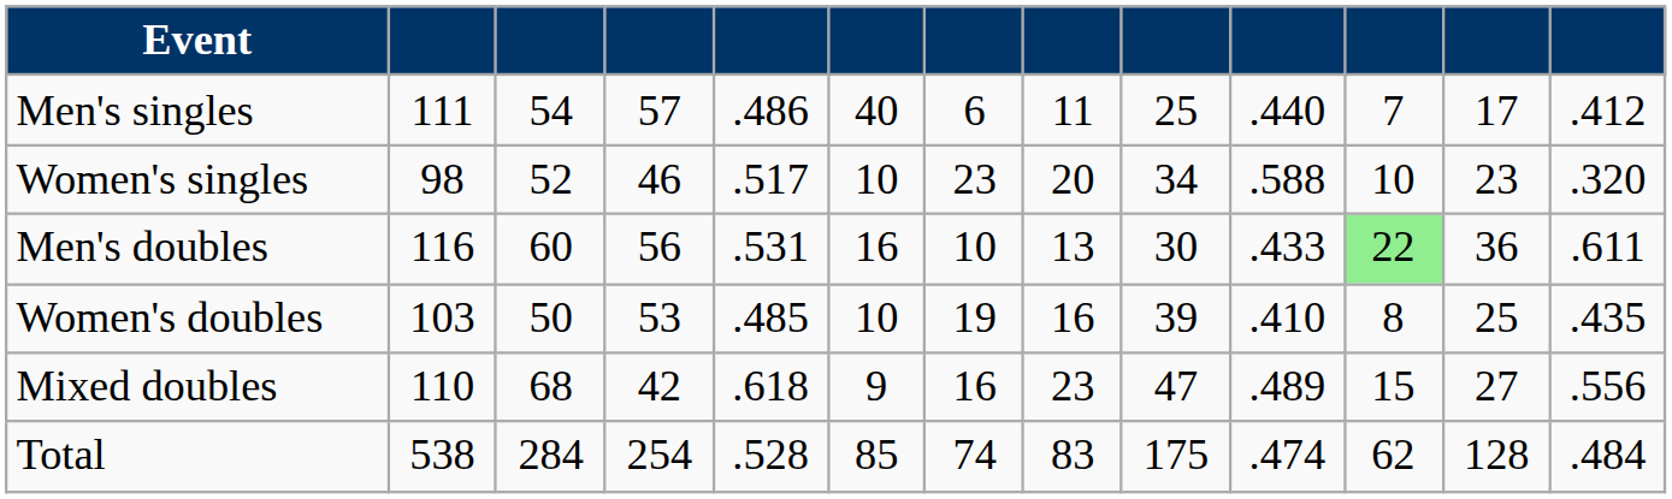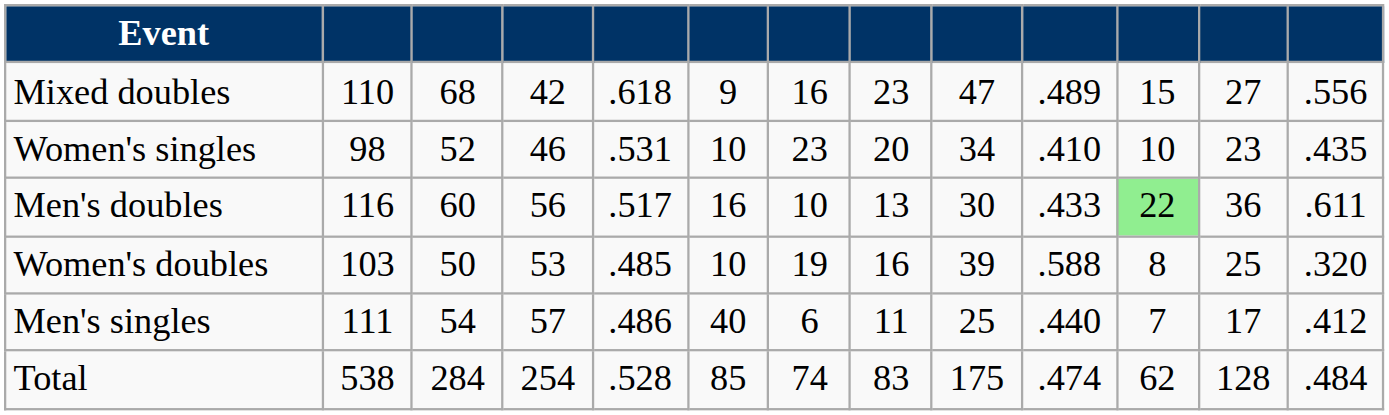rows swapped: Men's singles <-> Mixed doubles
Women's singles | column 5: .517 -> .531
Women's singles | column 10: .588 -> .410
Women's singles | column 13: .320 -> .435
Men's doubles | column 5: .531 -> .517
Women's doubles | column 10: .410 -> .588
Women's doubles | column 13: .435 -> .320
